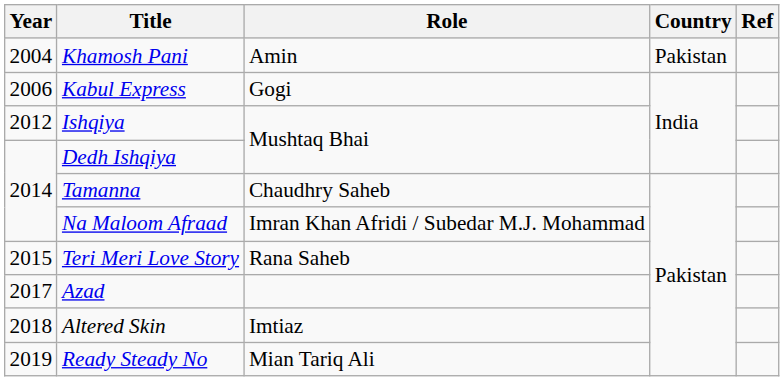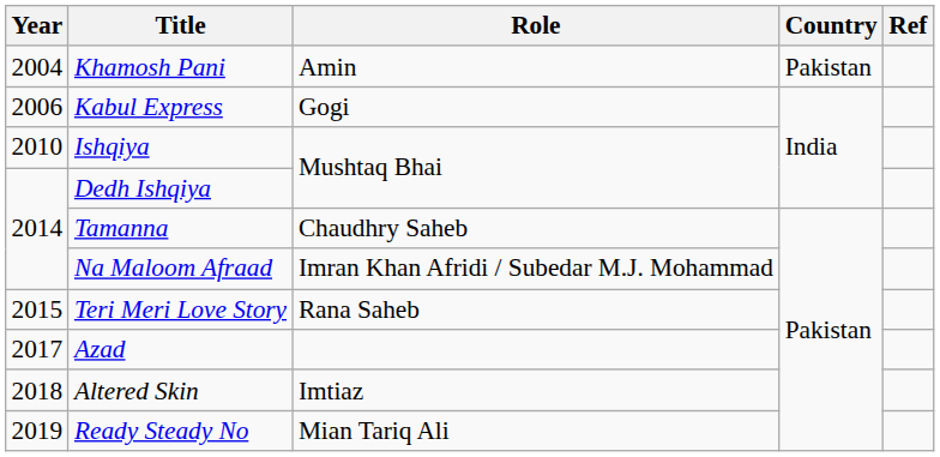Ishqiya | Year: 2012 -> 2010
